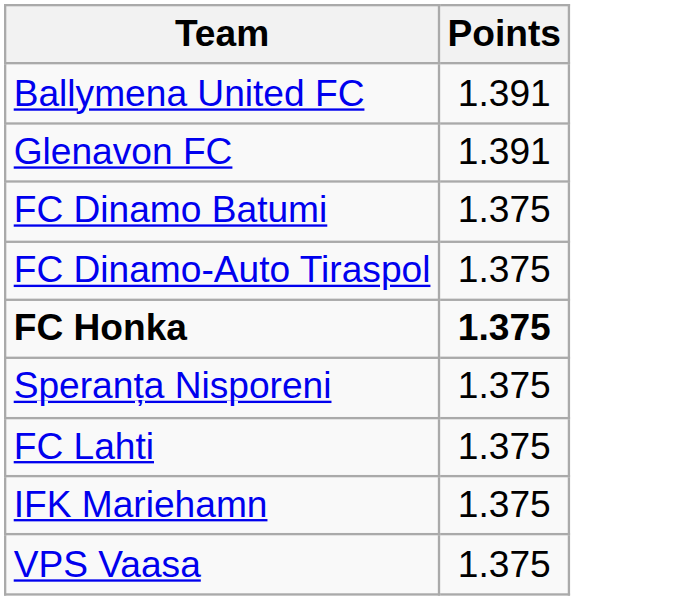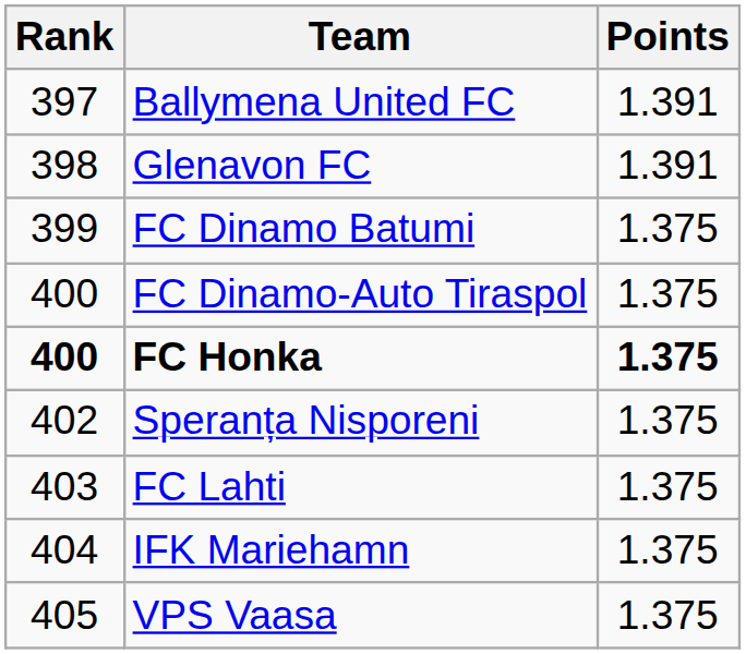+ column: Rank | 397 | 398 | 399 | 400 | 400 | 402 | 403 | 404 | 405
